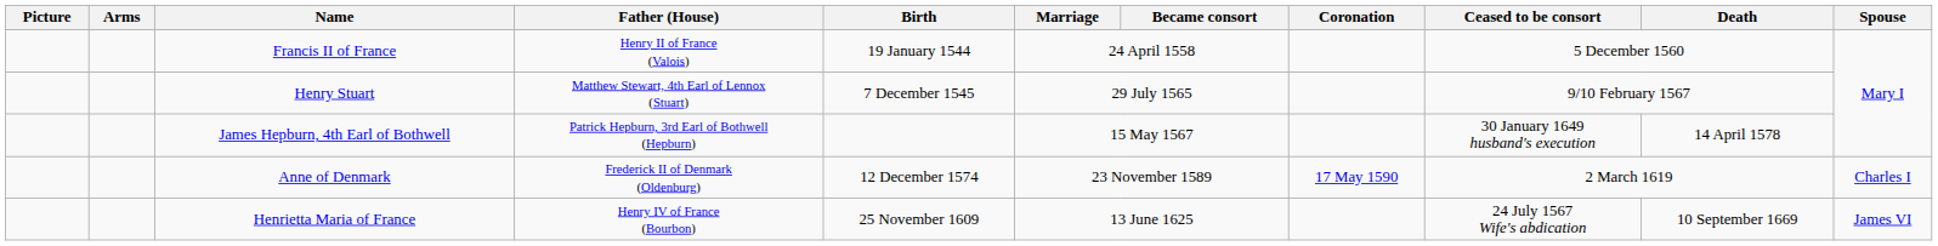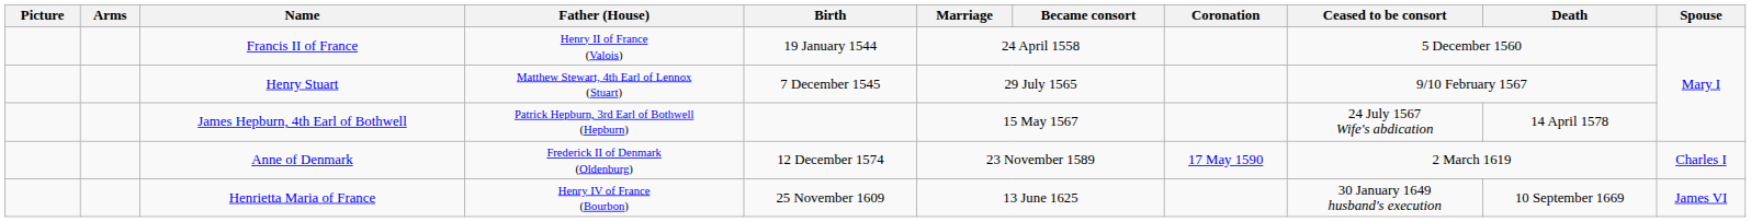James Hepburn, 4th Earl of Bothwell | Ceased to be consort: 30 January 1649 husband's execution -> 24 July 1567 Wife's abdication
Henrietta Maria of France | Ceased to be consort: 24 July 1567 Wife's abdication -> 30 January 1649 husband's execution
